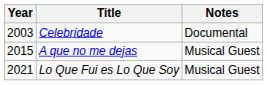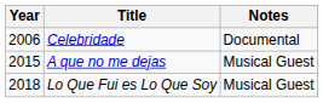Celebridade | Year: 2003 -> 2006
Lo Que Fui es Lo Que Soy | Year: 2021 -> 2018
